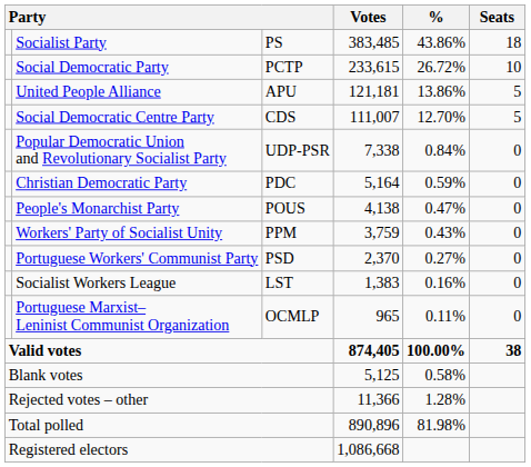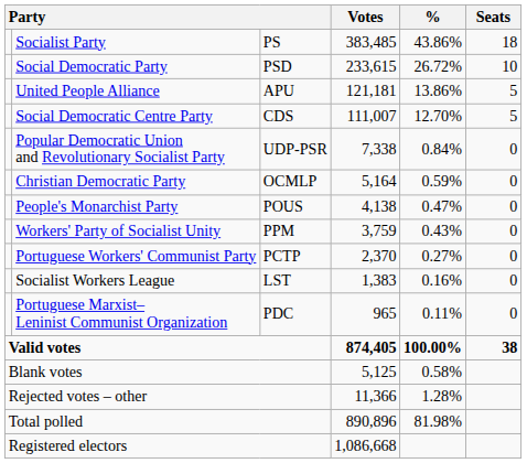Social Democratic Party | column 3: PCTP -> PSD
Christian Democratic Party | column 3: PDC -> OCMLP
Portuguese Workers' Communist Party | column 3: PSD -> PCTP
Portuguese Marxist– Leninist Communist Organization | column 3: OCMLP -> PDC
